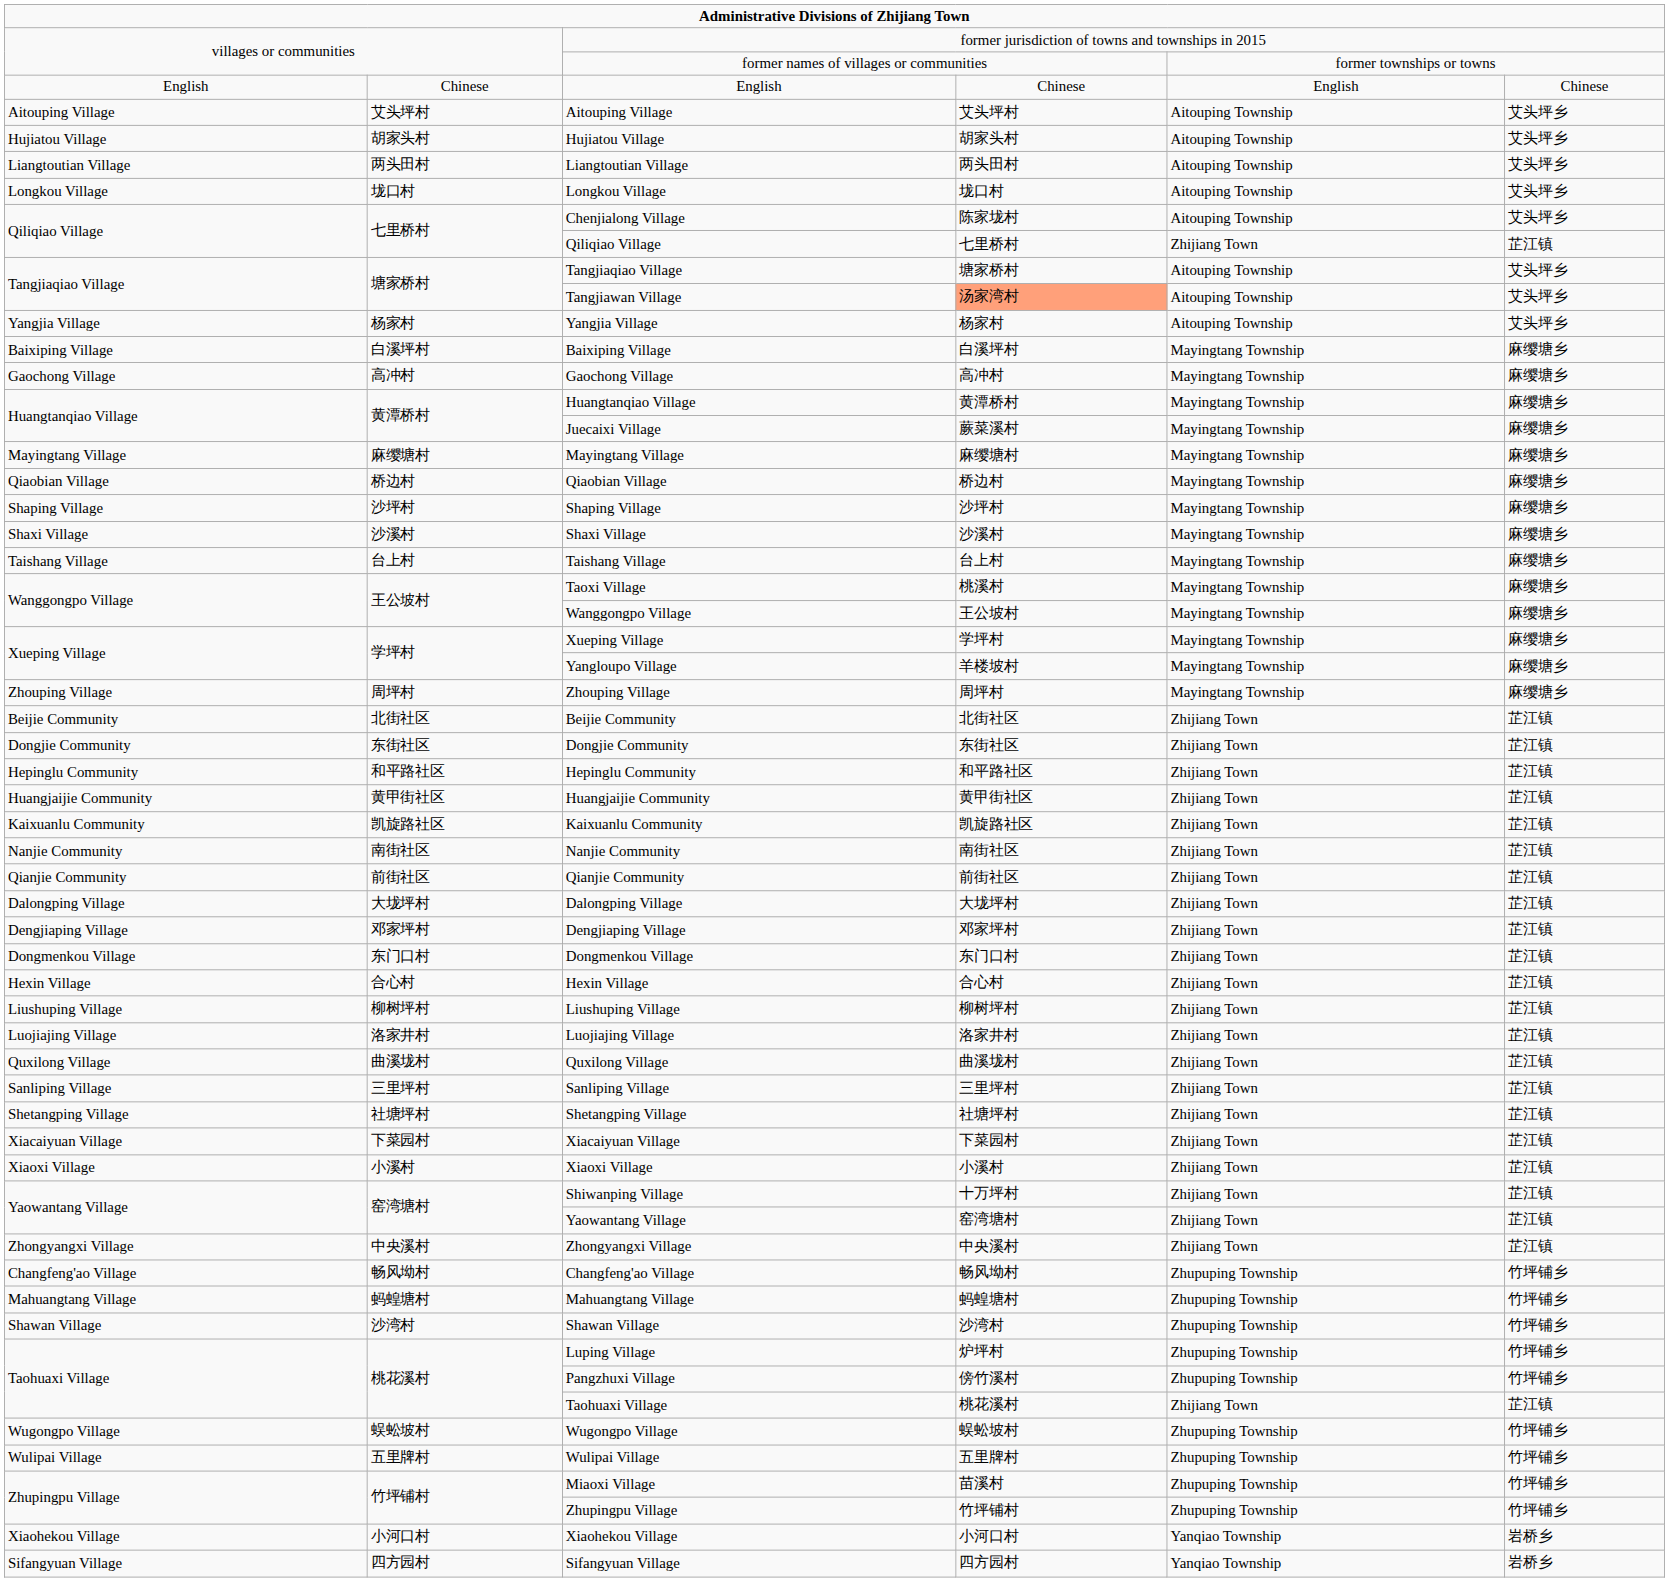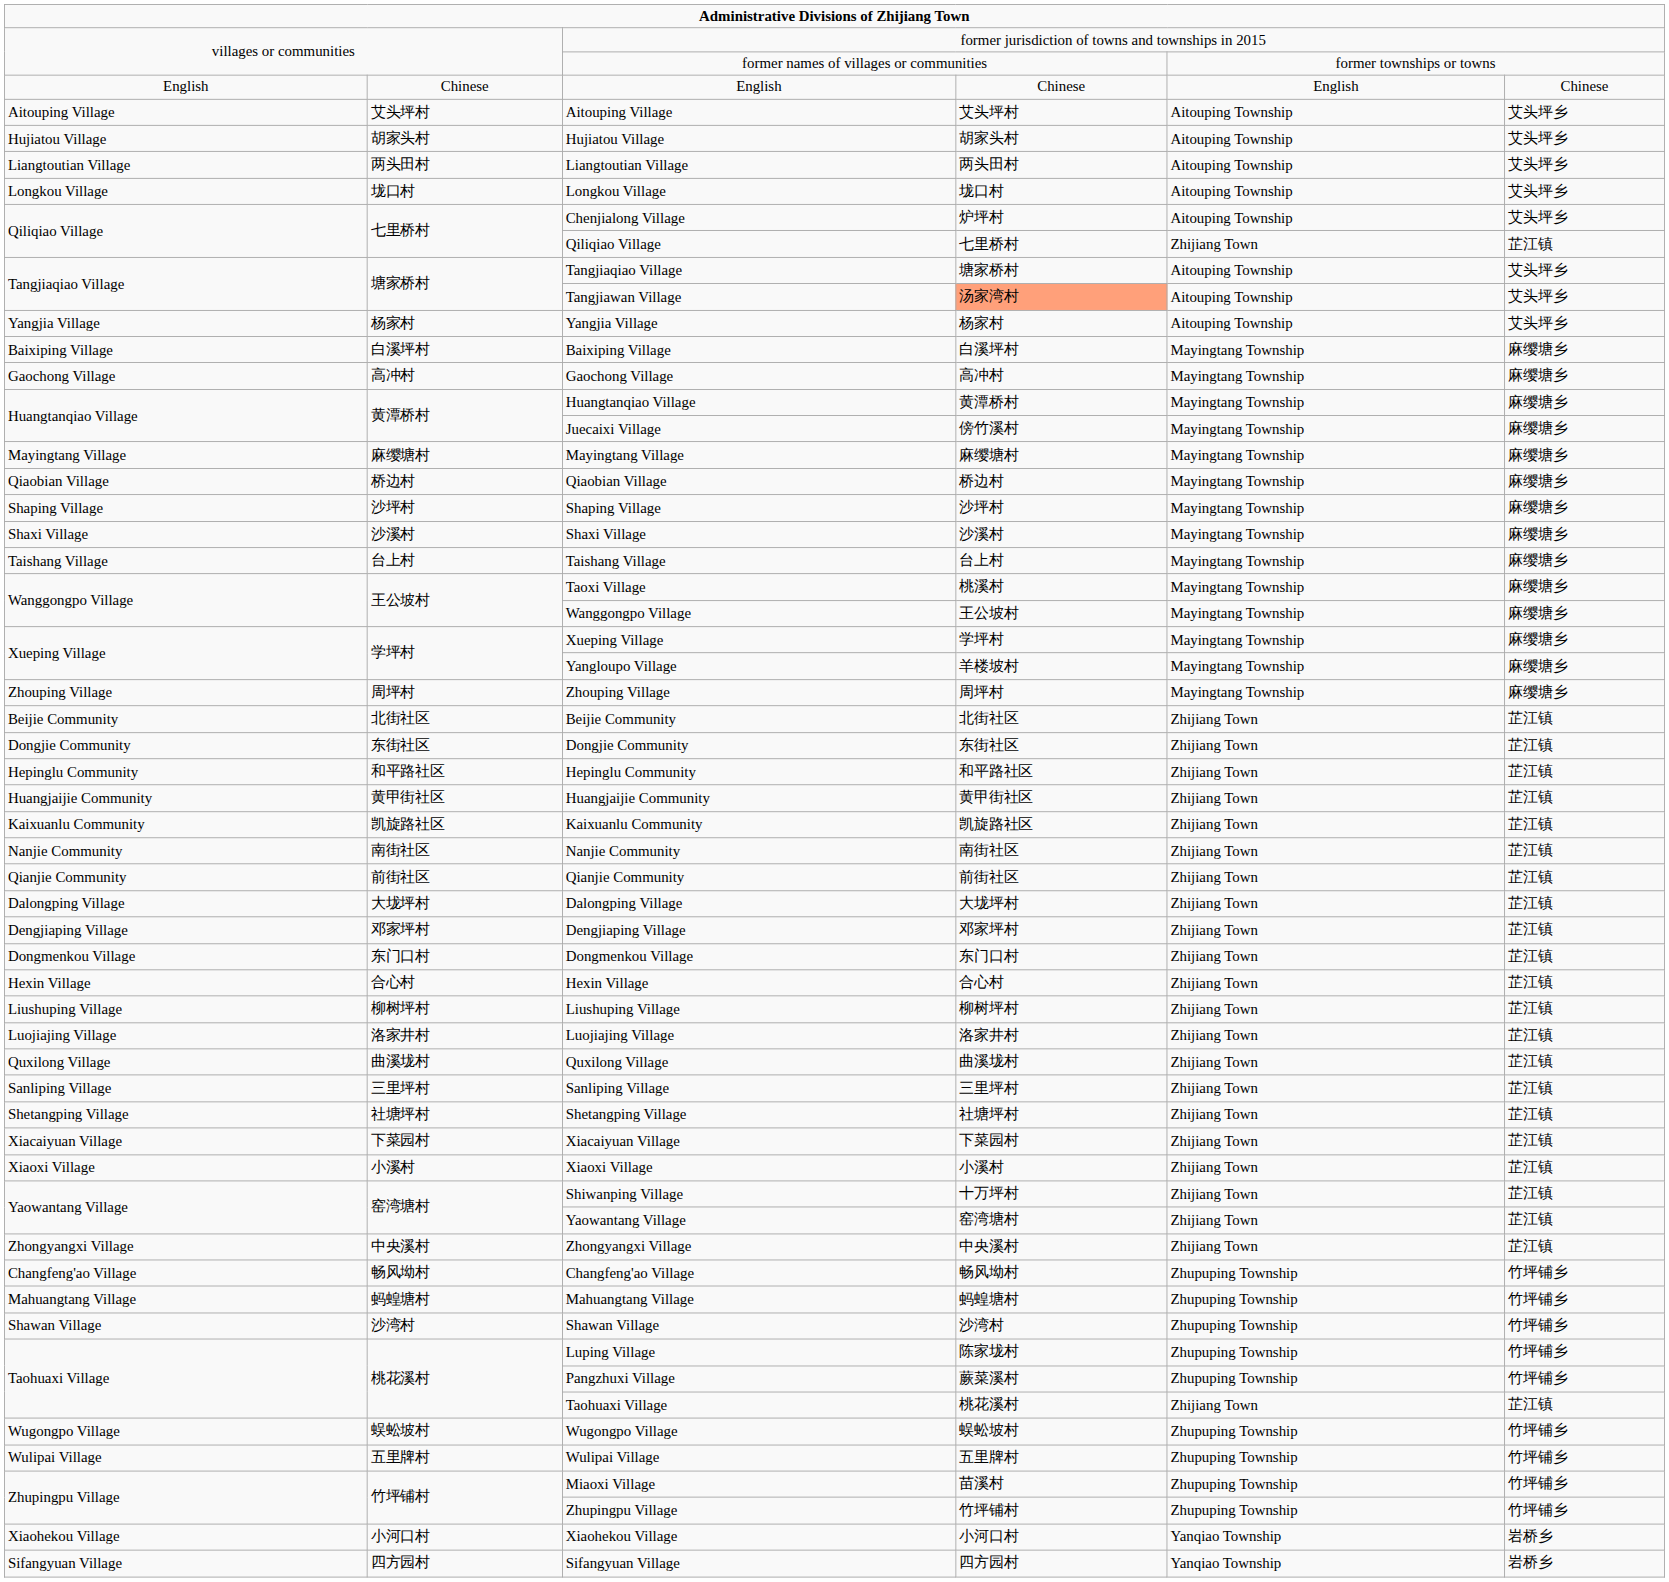Chenjialong Village | column 4: 陈家垅村 -> 炉坪村
Juecaixi Village | column 4: 蕨菜溪村 -> 傍竹溪村
Luping Village | column 4: 炉坪村 -> 陈家垅村
Pangzhuxi Village | column 4: 傍竹溪村 -> 蕨菜溪村
